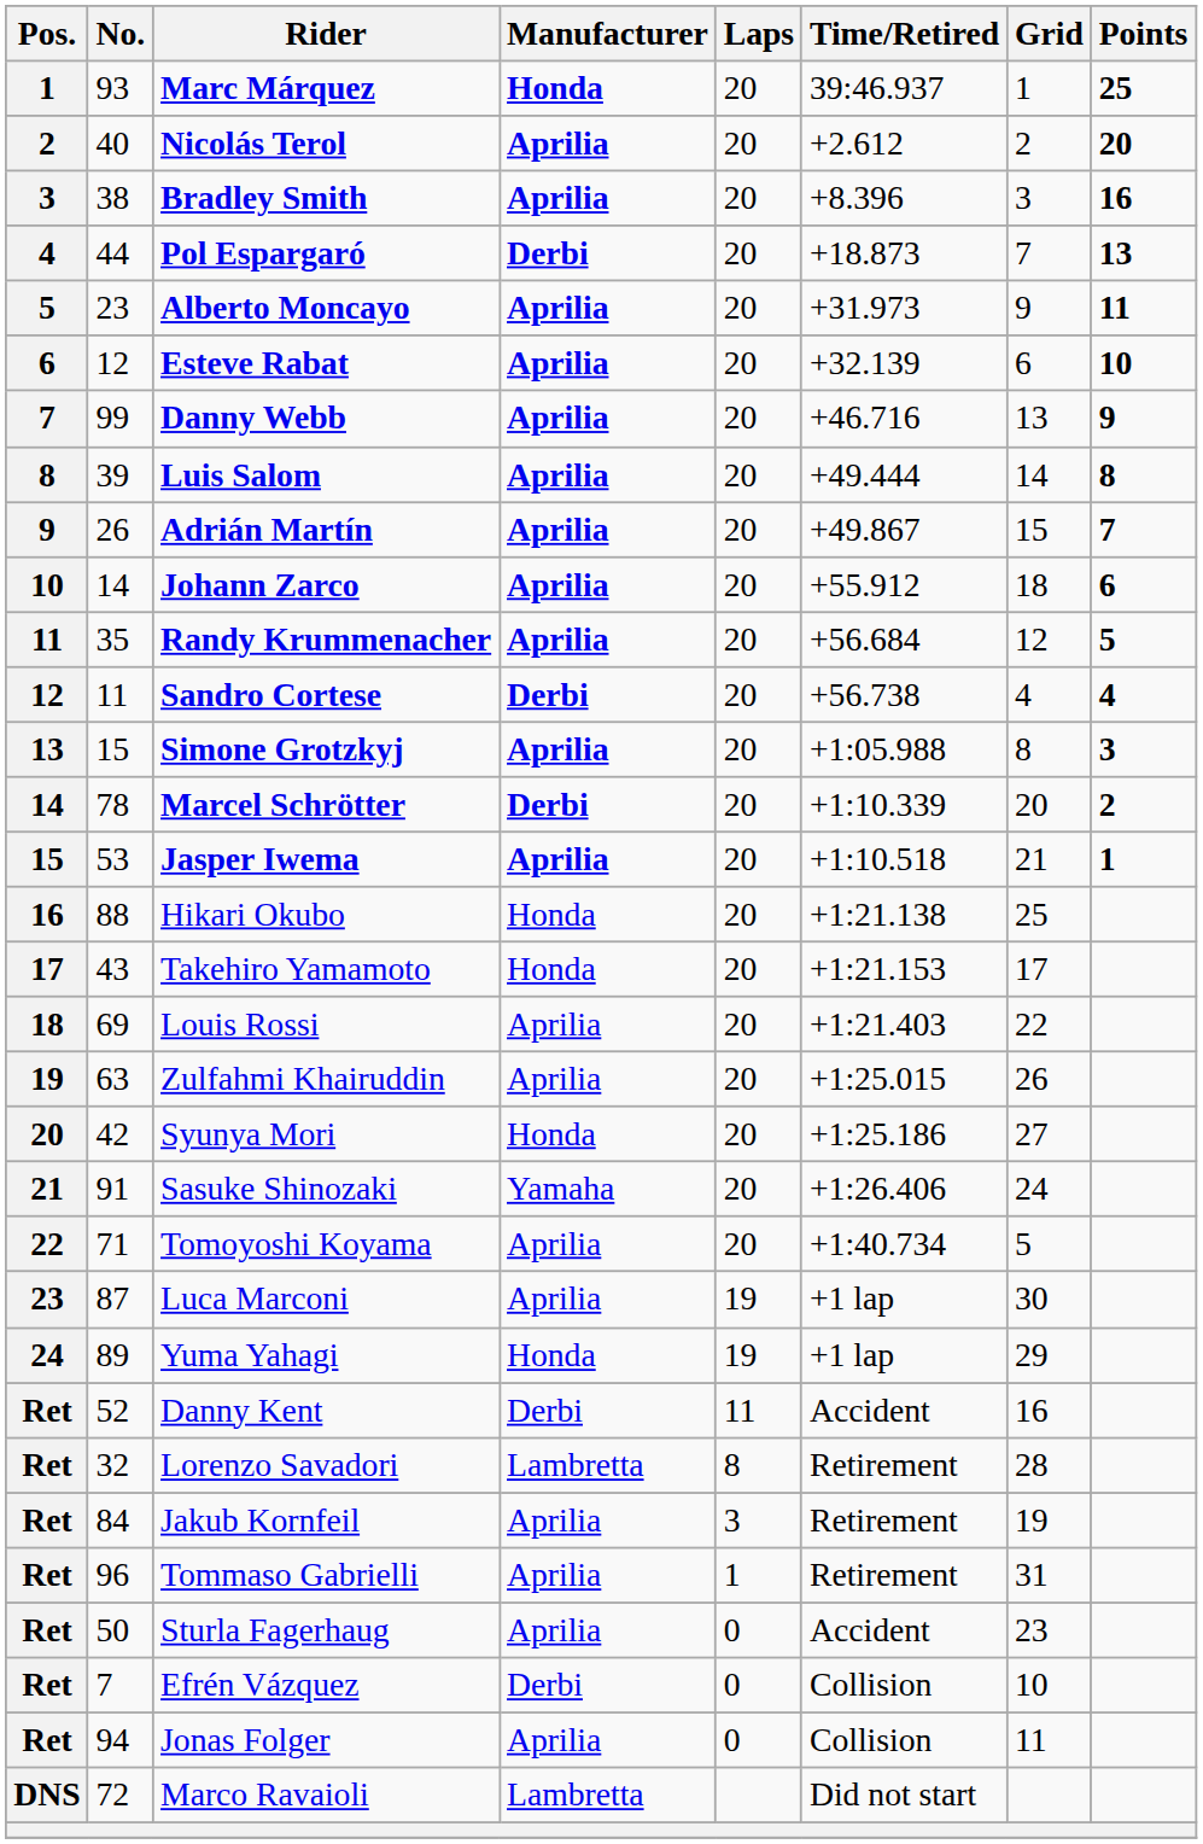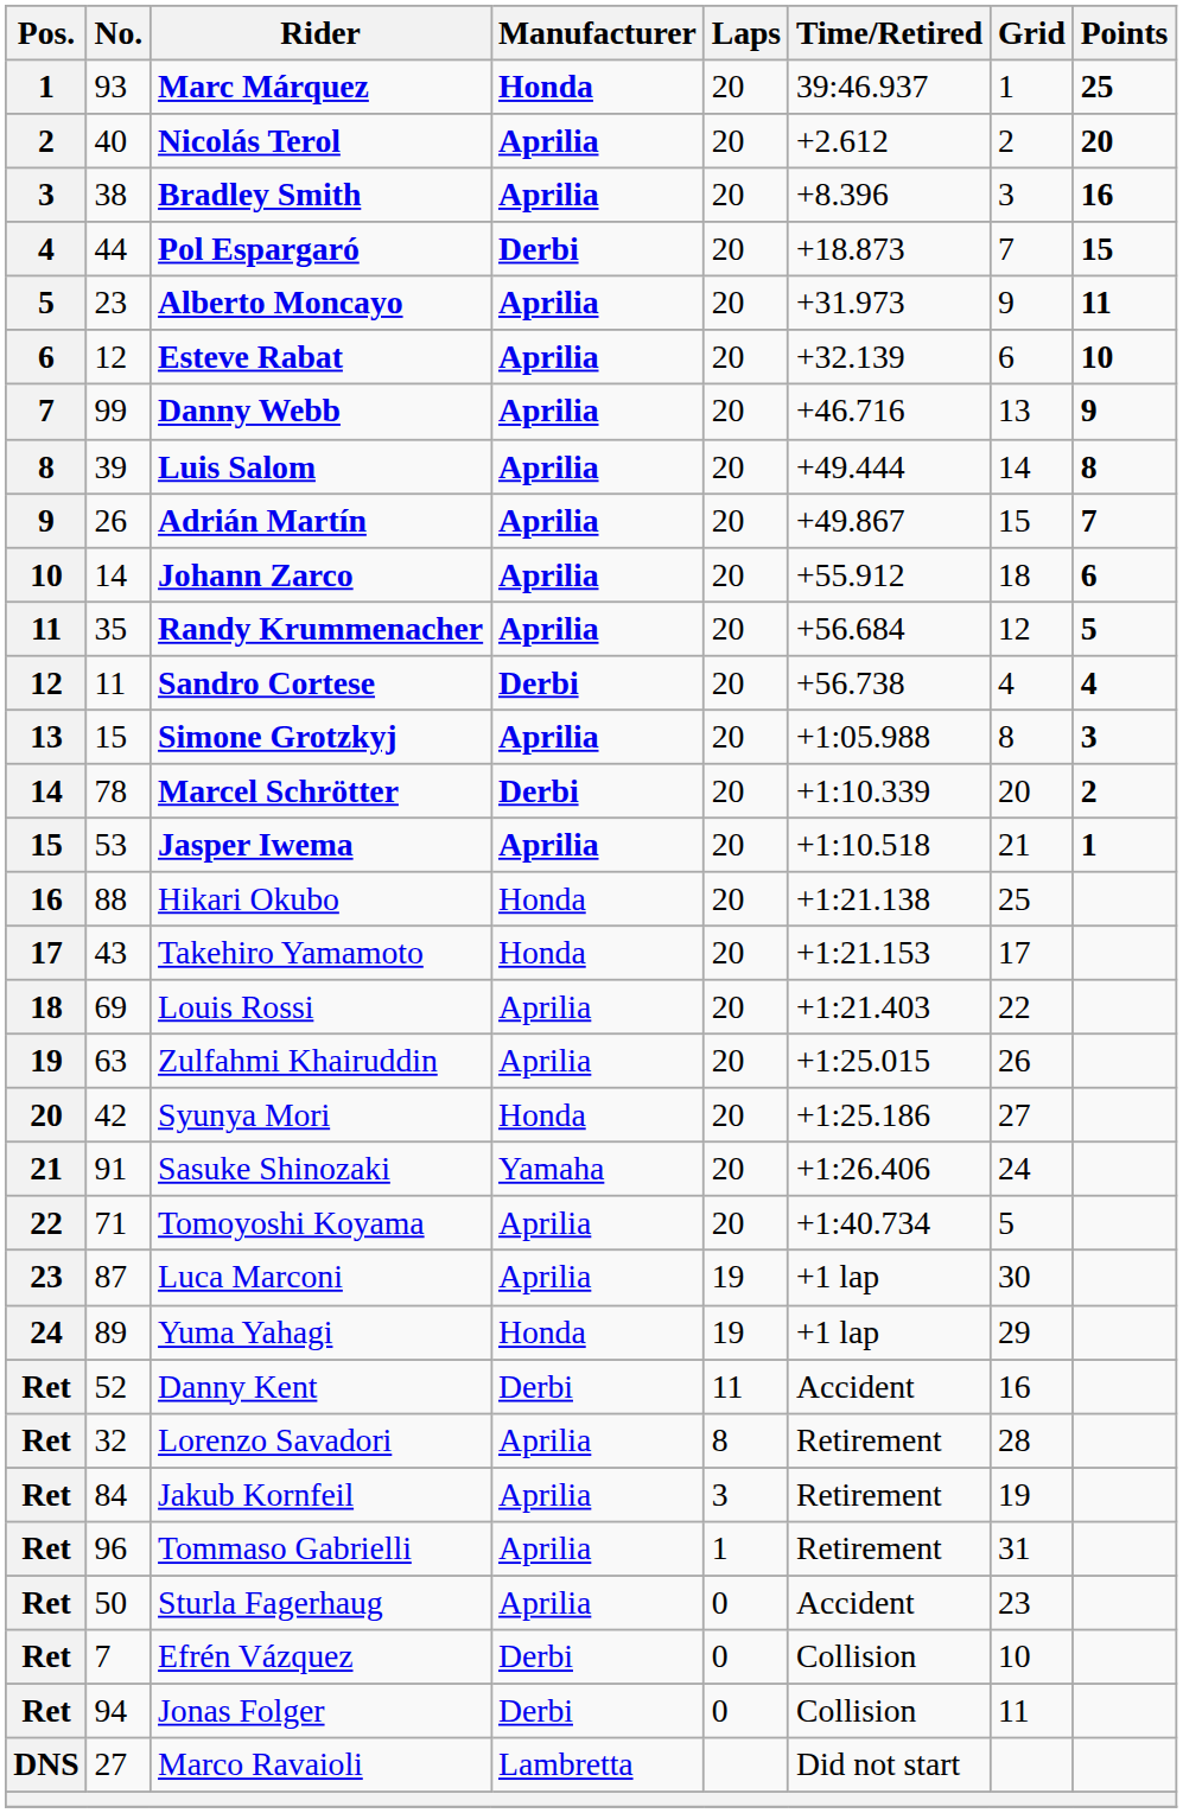Pol Espargaró | Points: 13 -> 15
Lorenzo Savadori | Manufacturer: Lambretta -> Aprilia
Jonas Folger | Manufacturer: Aprilia -> Derbi
Marco Ravaioli | No.: 72 -> 27
